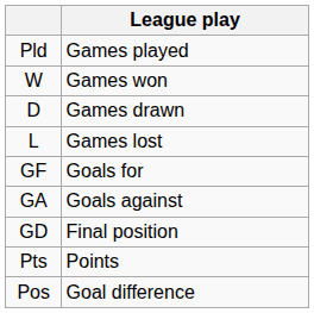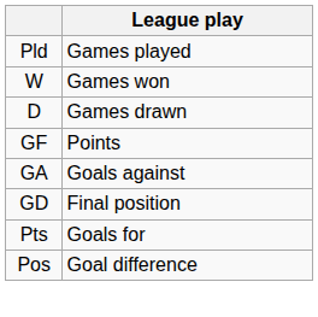- row: L | Games lost
GF | League play: Goals for -> Points
Pts | League play: Points -> Goals for
